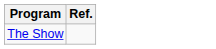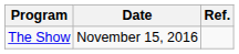+ column: Date | November 15, 2016
